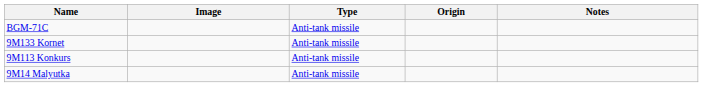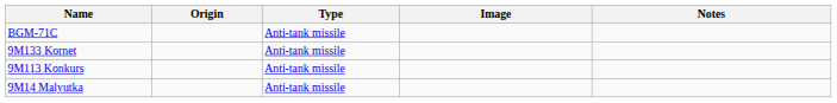columns swapped: Image <-> Origin
